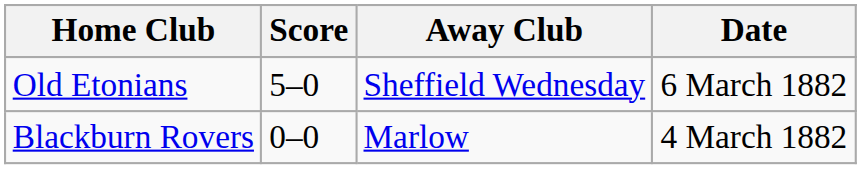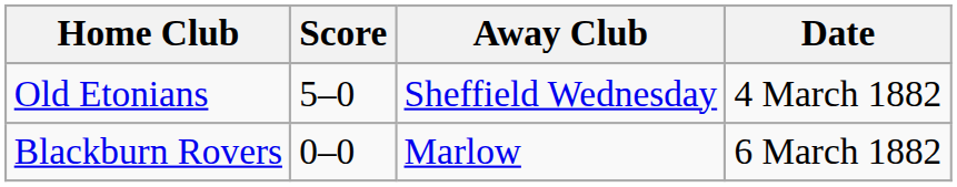Old Etonians | Date: 6 March 1882 -> 4 March 1882
Blackburn Rovers | Date: 4 March 1882 -> 6 March 1882
